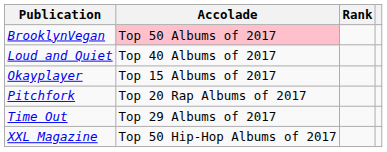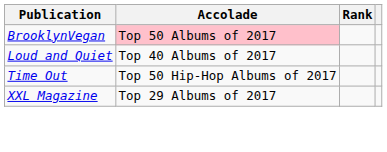- row: Okayplayer | Top 15 Albums of 2017
- row: Pitchfork | Top 20 Rap Albums of 2017
Time Out | Accolade: Top 29 Albums of 2017 -> Top 50 Hip-Hop Albums of 2017
XXL Magazine | Accolade: Top 50 Hip-Hop Albums of 2017 -> Top 29 Albums of 2017
